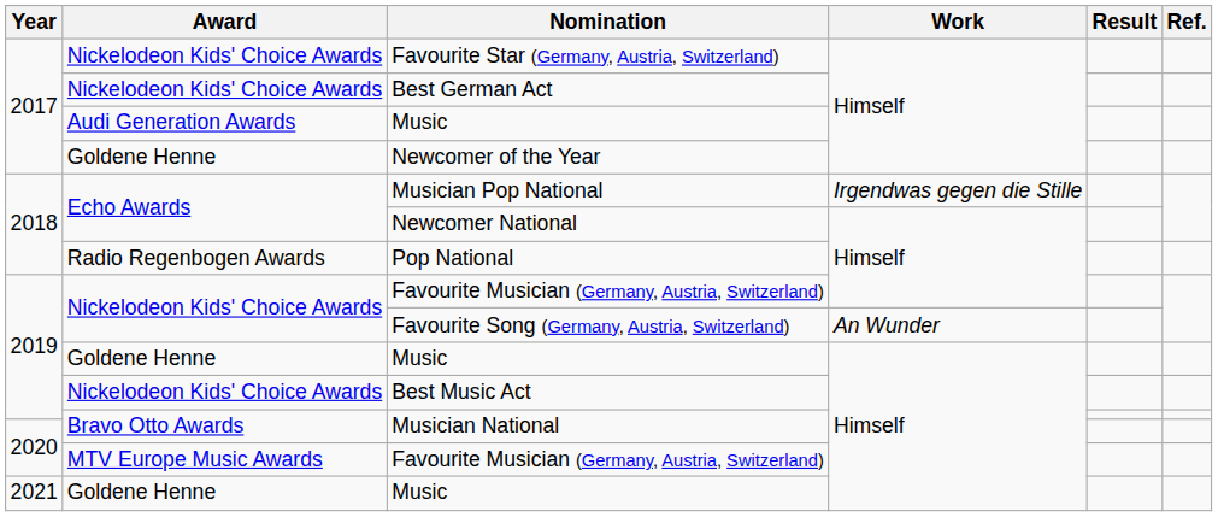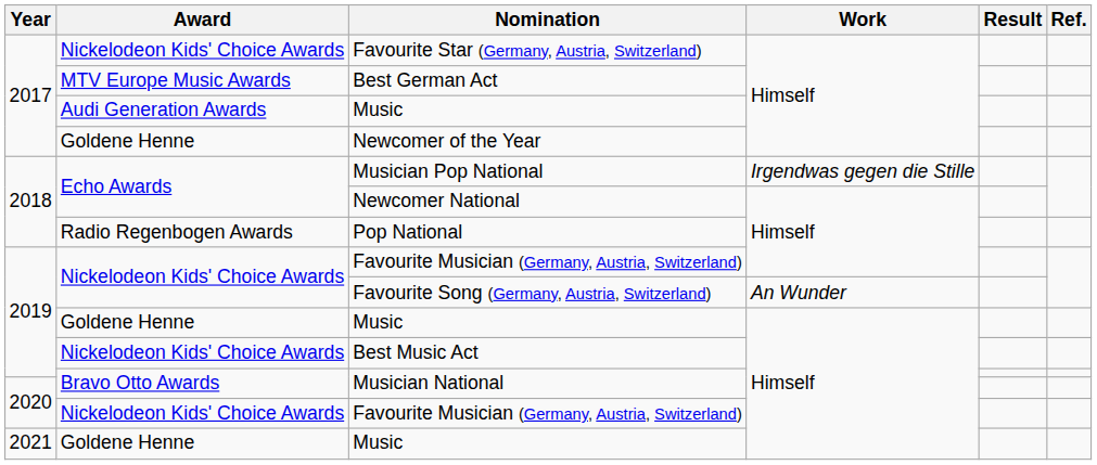Best German Act | Award: Nickelodeon Kids' Choice Awards -> MTV Europe Music Awards
2020 / Favourite Musician (Germany, Austria, Switzerland) | Award: MTV Europe Music Awards -> Nickelodeon Kids' Choice Awards
